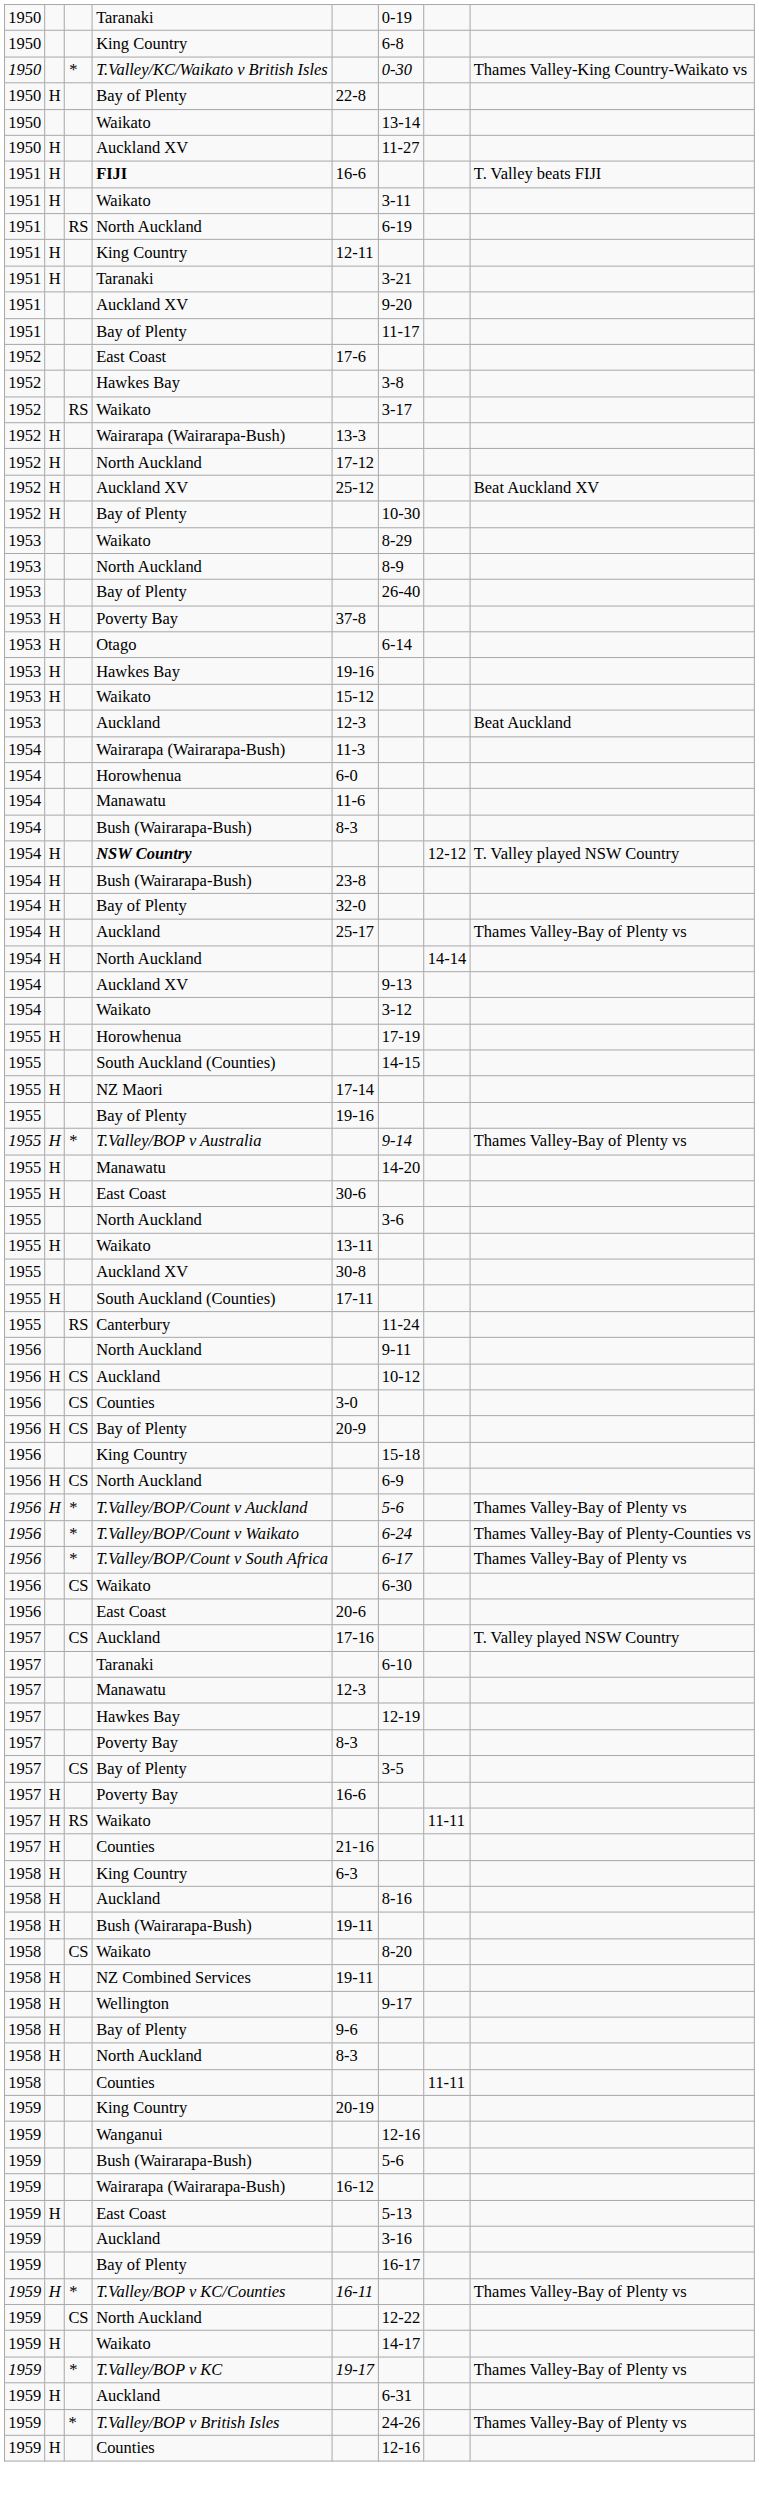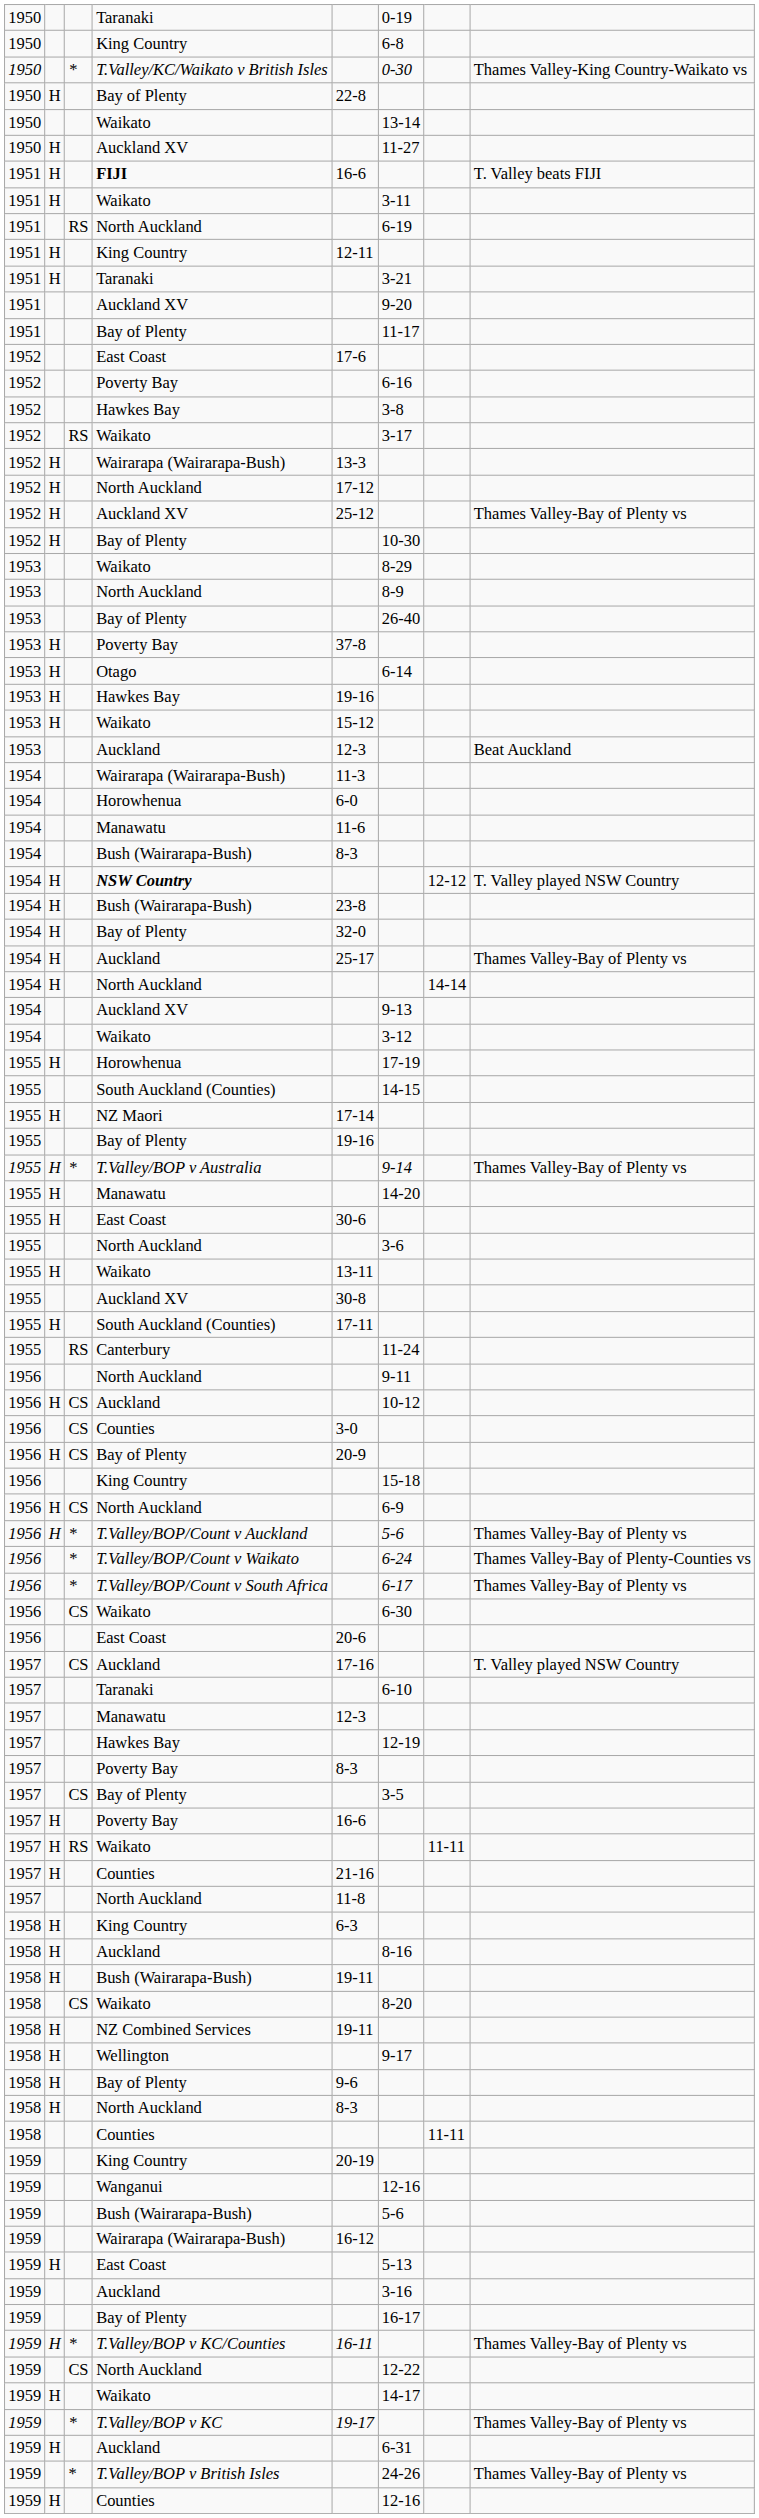+ row: 1952 | Poverty Bay | 6-16
1952 / Auckland XV | column 8: Beat Auckland XV -> Thames Valley-Bay of Plenty vs
+ row: 1957 | North Auckland | 11-8
